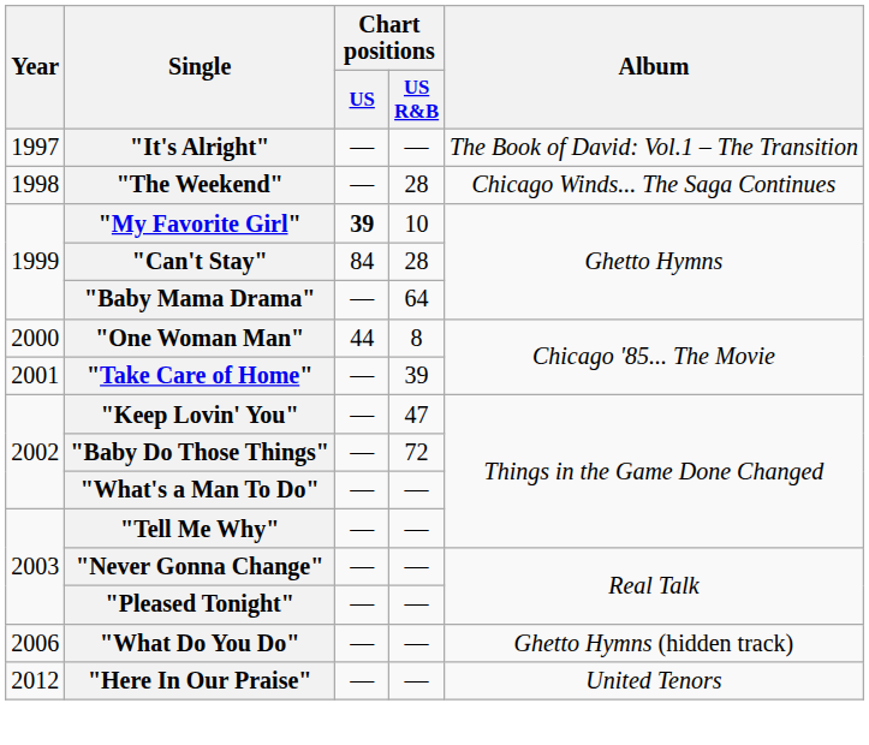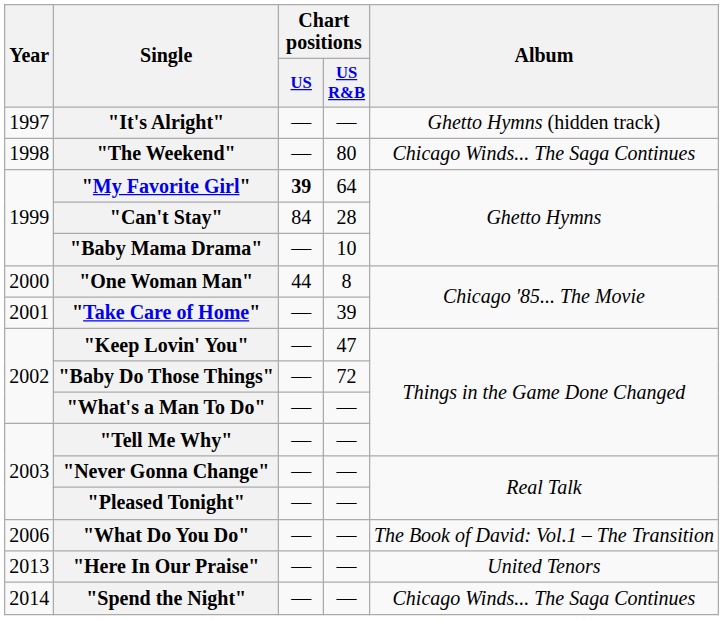"It's Alright" | Album: The Book of David: Vol.1 – The Transition -> Ghetto Hymns (hidden track)
"The Weekend" | Chart positions / US R&B: 28 -> 80
"My Favorite Girl" | Chart positions / US R&B: 10 -> 64
"Baby Mama Drama" | Chart positions / US R&B: 64 -> 10
"What Do You Do" | Album: Ghetto Hymns (hidden track) -> The Book of David: Vol.1 – The Transition
"Here In Our Praise" | Year: 2012 -> 2013
+ row: 2014 | "Spend the Night" | — | — | Chicago Winds... The Saga Continues
